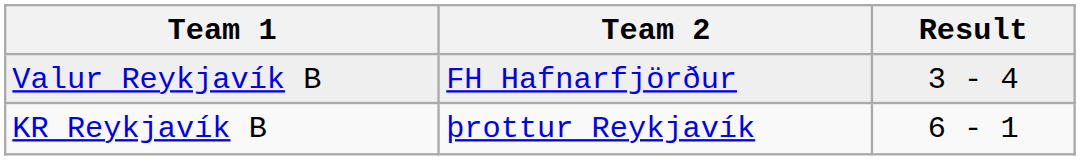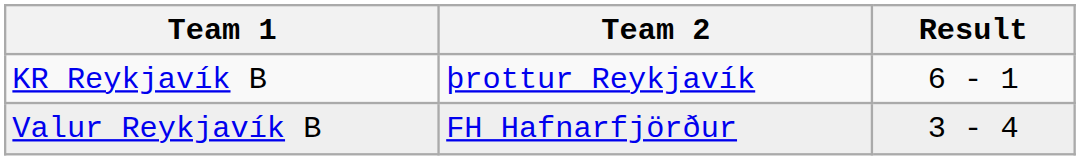rows swapped: KR Reykjavík B <-> Valur Reykjavík B
